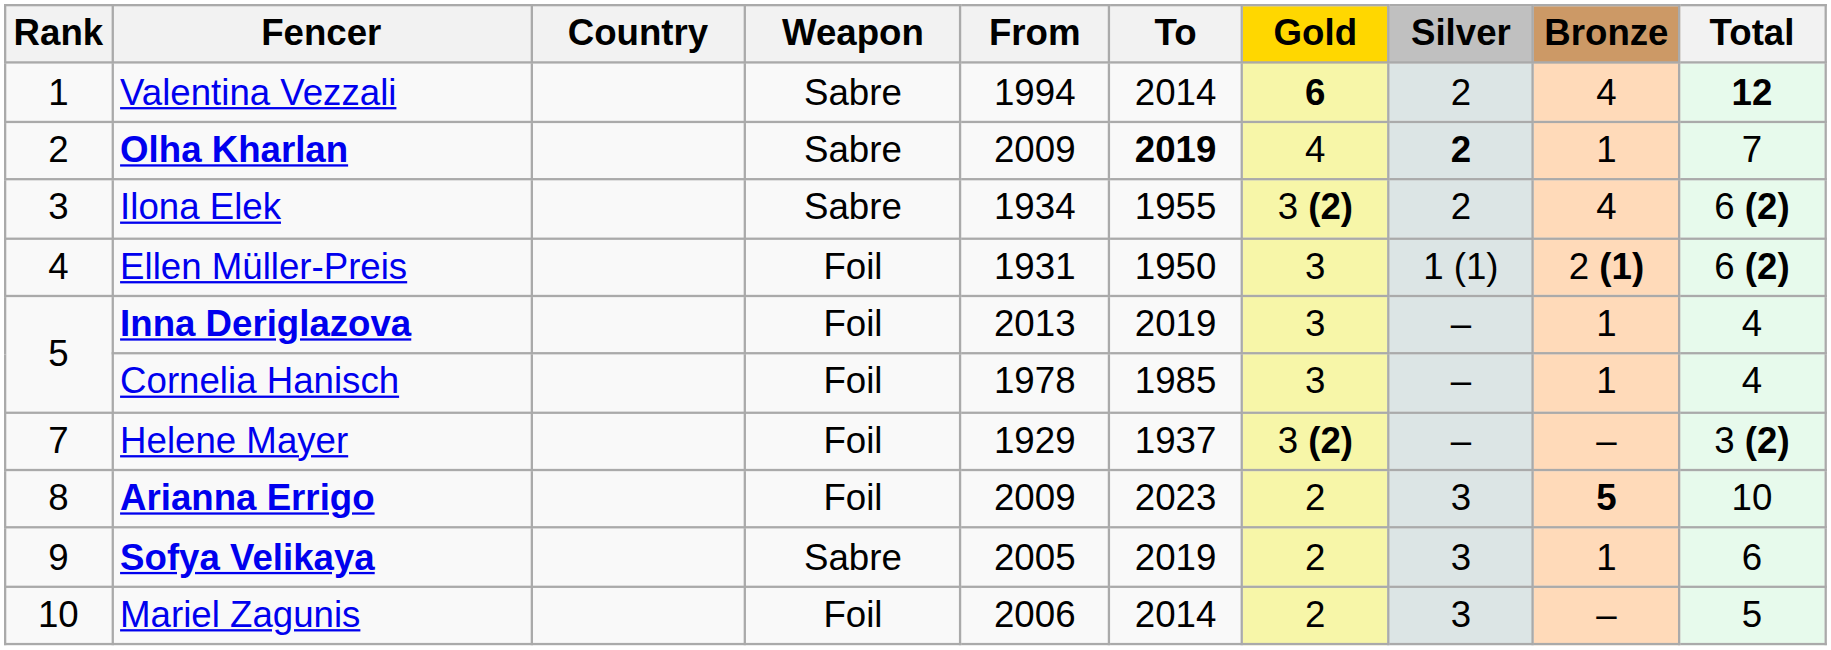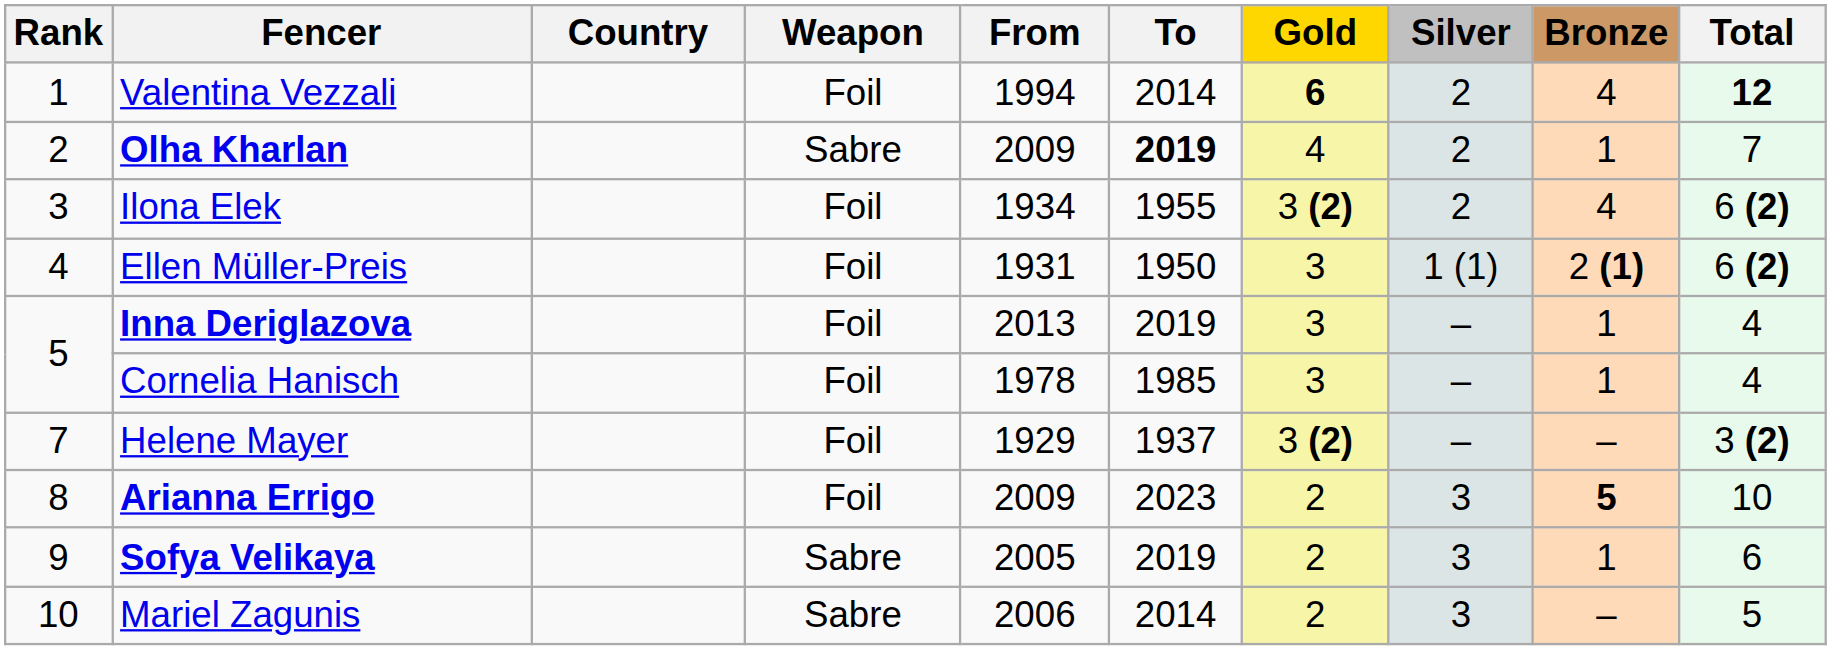Valentina Vezzali | Weapon: Sabre -> Foil
Olha Kharlan | Silver: bold -> normal
Ilona Elek | Weapon: Sabre -> Foil
Mariel Zagunis | Weapon: Foil -> Sabre
